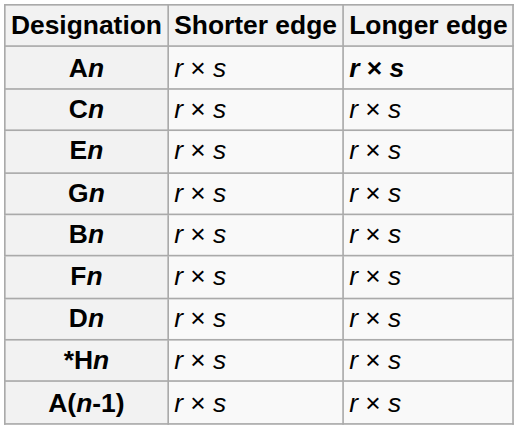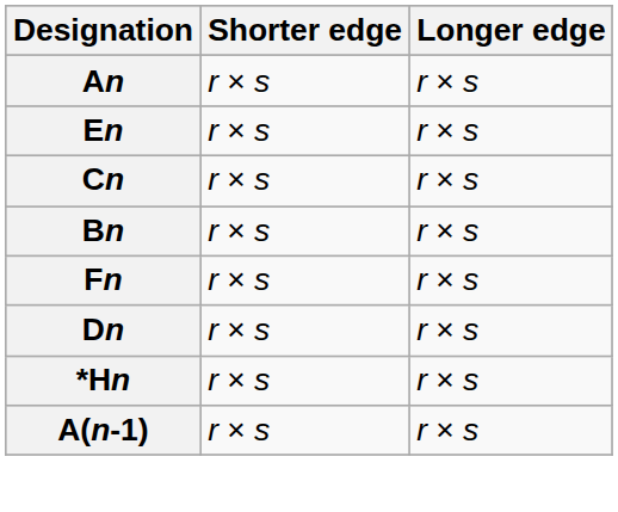An | Longer edge: bold -> normal
rows swapped: En <-> Cn
- row: Gn | r × s | r × s
